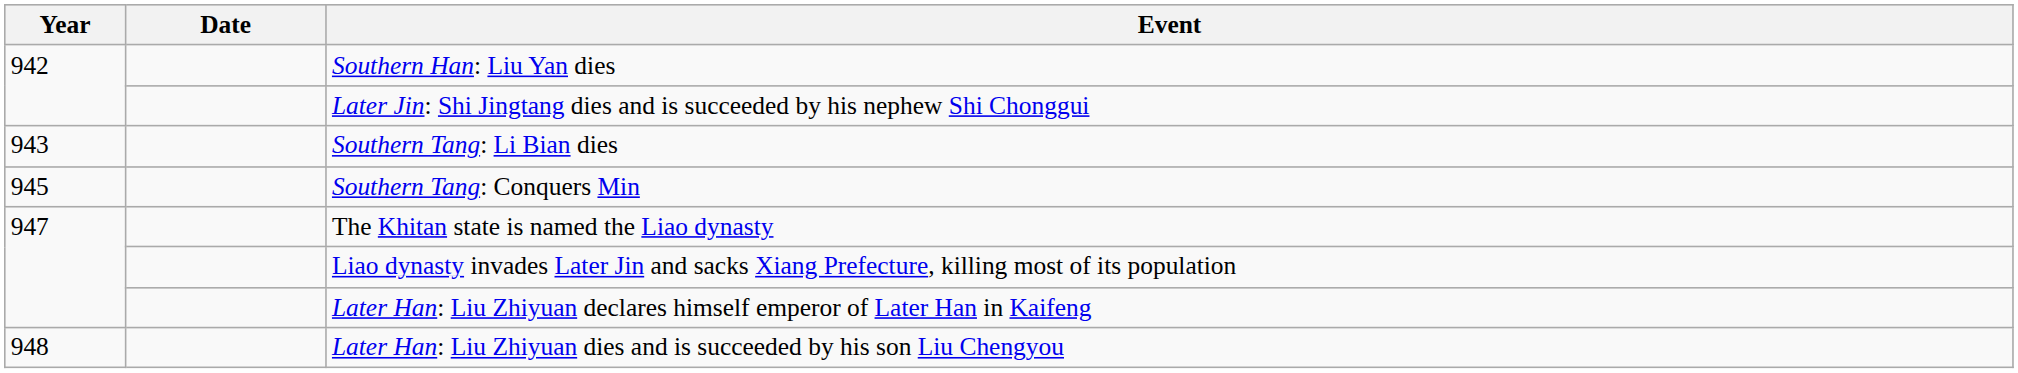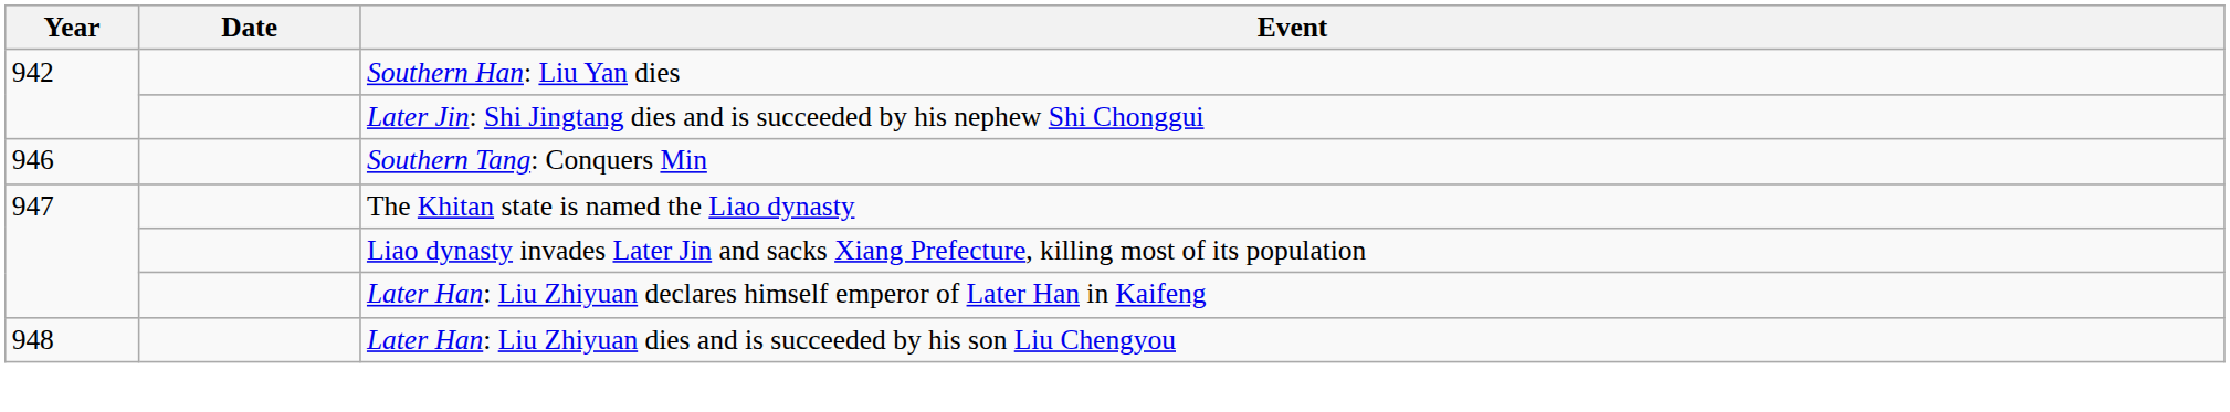- row: 943 | Southern Tang: Li Bian dies
Southern Tang: Conquers Min | Year: 945 -> 946
